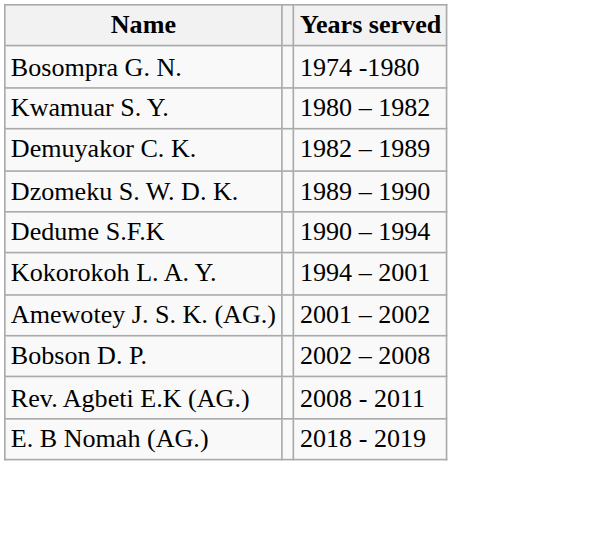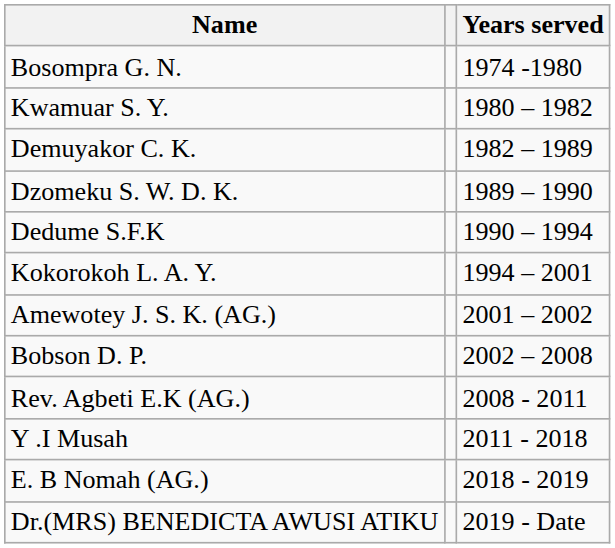+ row: Y .I Musah | 2011 - 2018
+ row: Dr.(MRS) BENEDICTA AWUSI ATIKU | 2019 - Date
